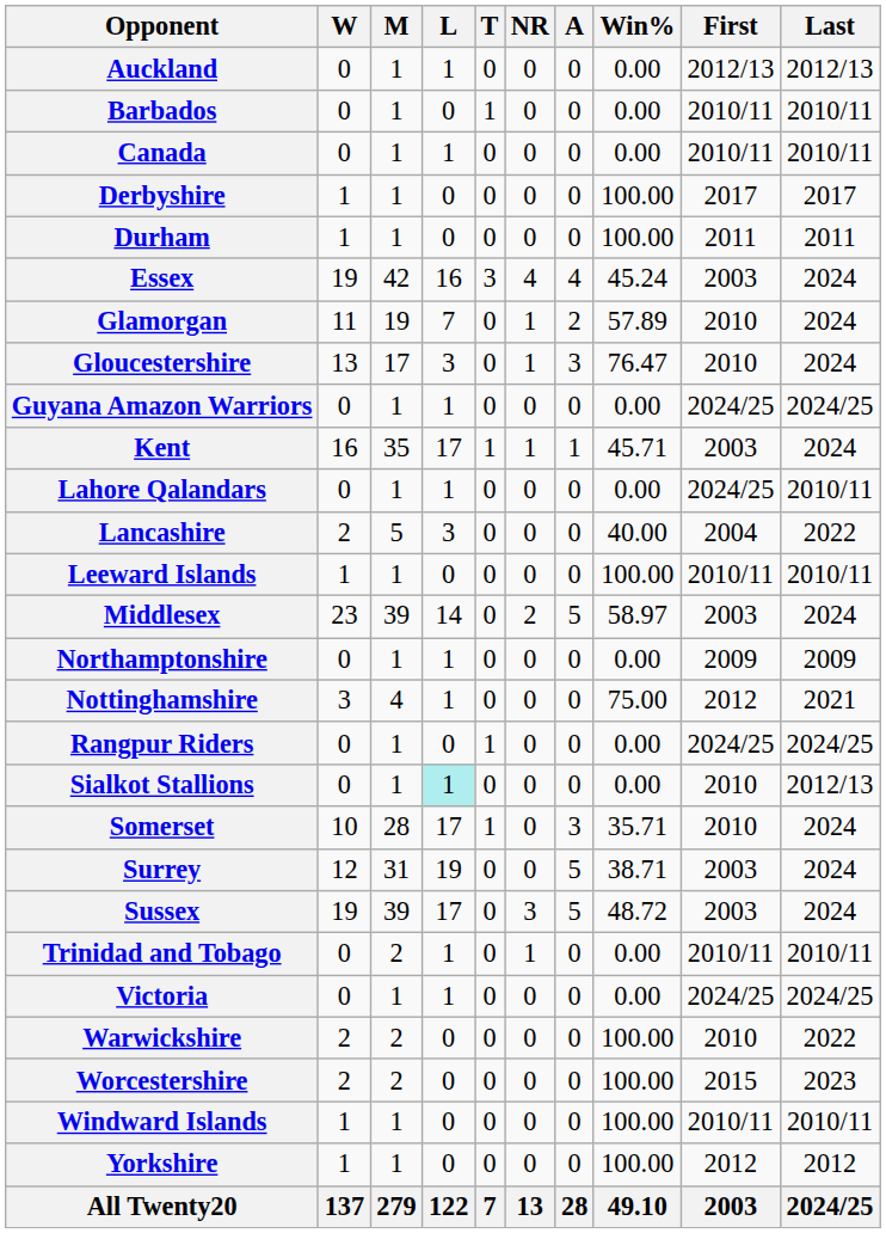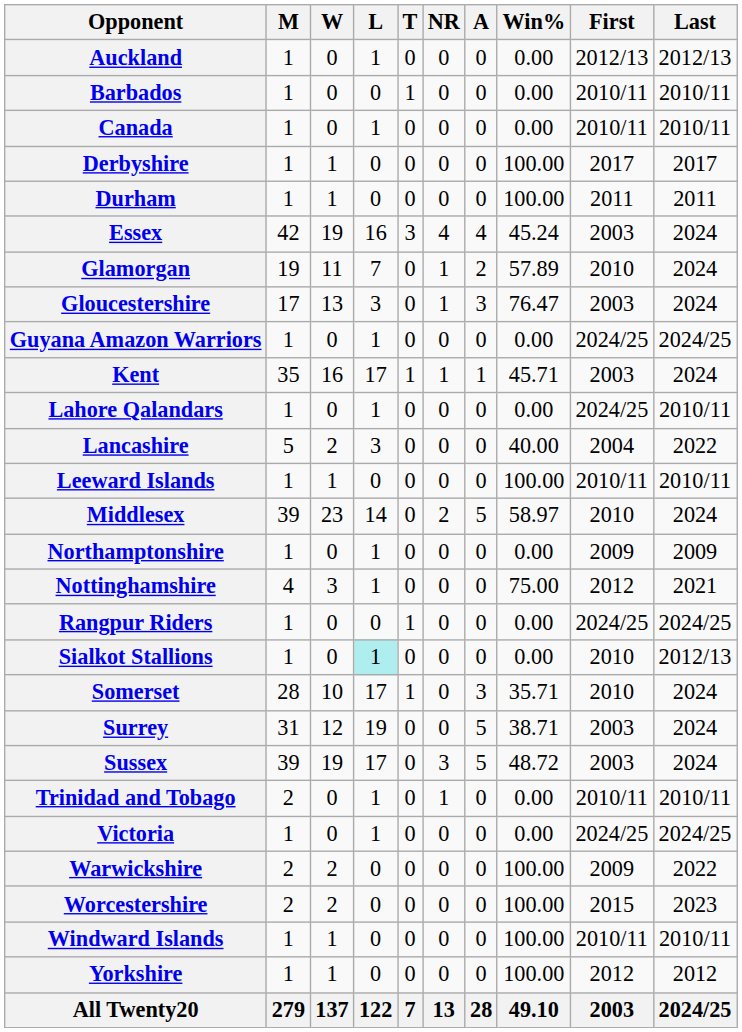columns swapped: M <-> W
Gloucestershire | First: 2010 -> 2003
Middlesex | First: 2003 -> 2010
Warwickshire | First: 2010 -> 2009
